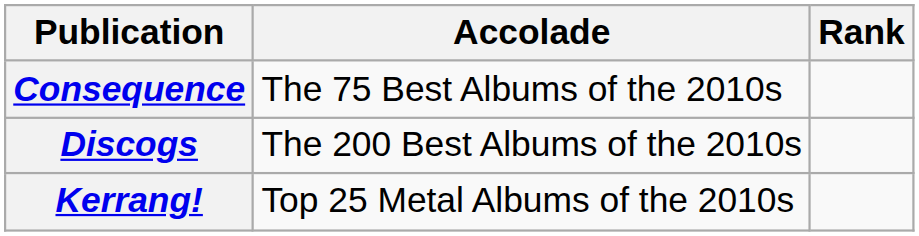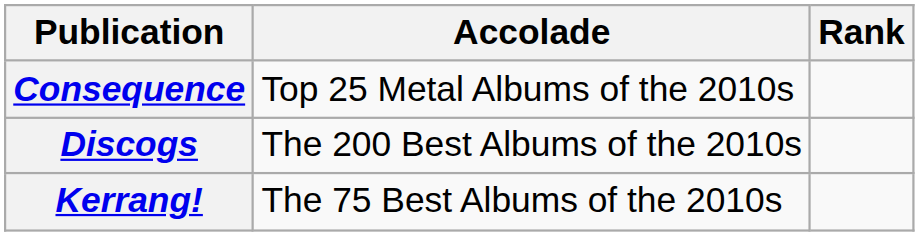Consequence | Accolade: The 75 Best Albums of the 2010s -> Top 25 Metal Albums of the 2010s
Kerrang! | Accolade: Top 25 Metal Albums of the 2010s -> The 75 Best Albums of the 2010s
